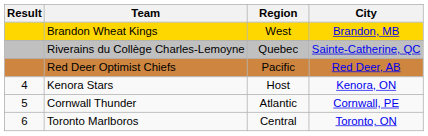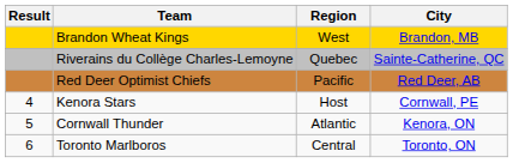Kenora Stars | City: Kenora, ON -> Cornwall, PE
Cornwall Thunder | City: Cornwall, PE -> Kenora, ON
